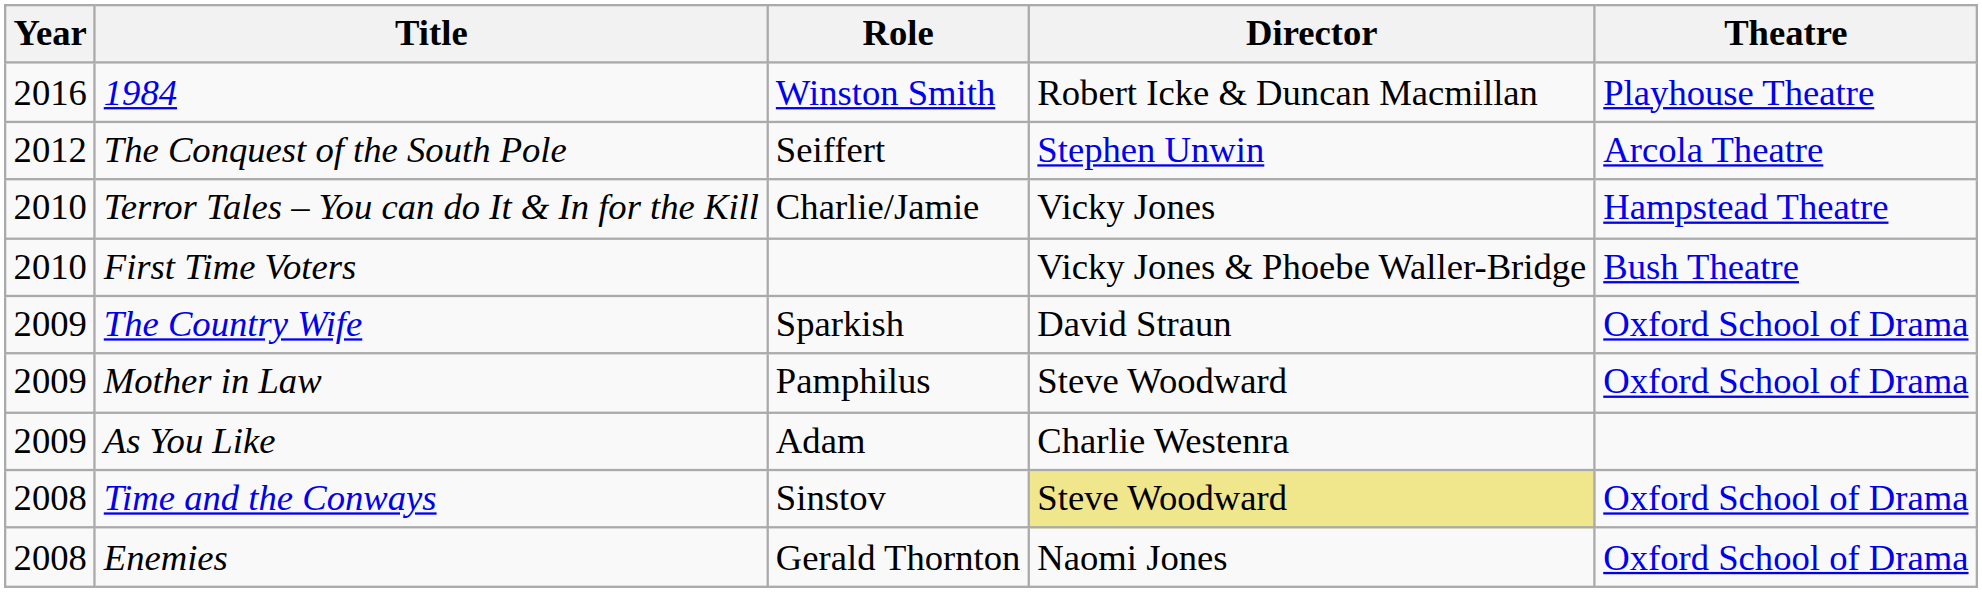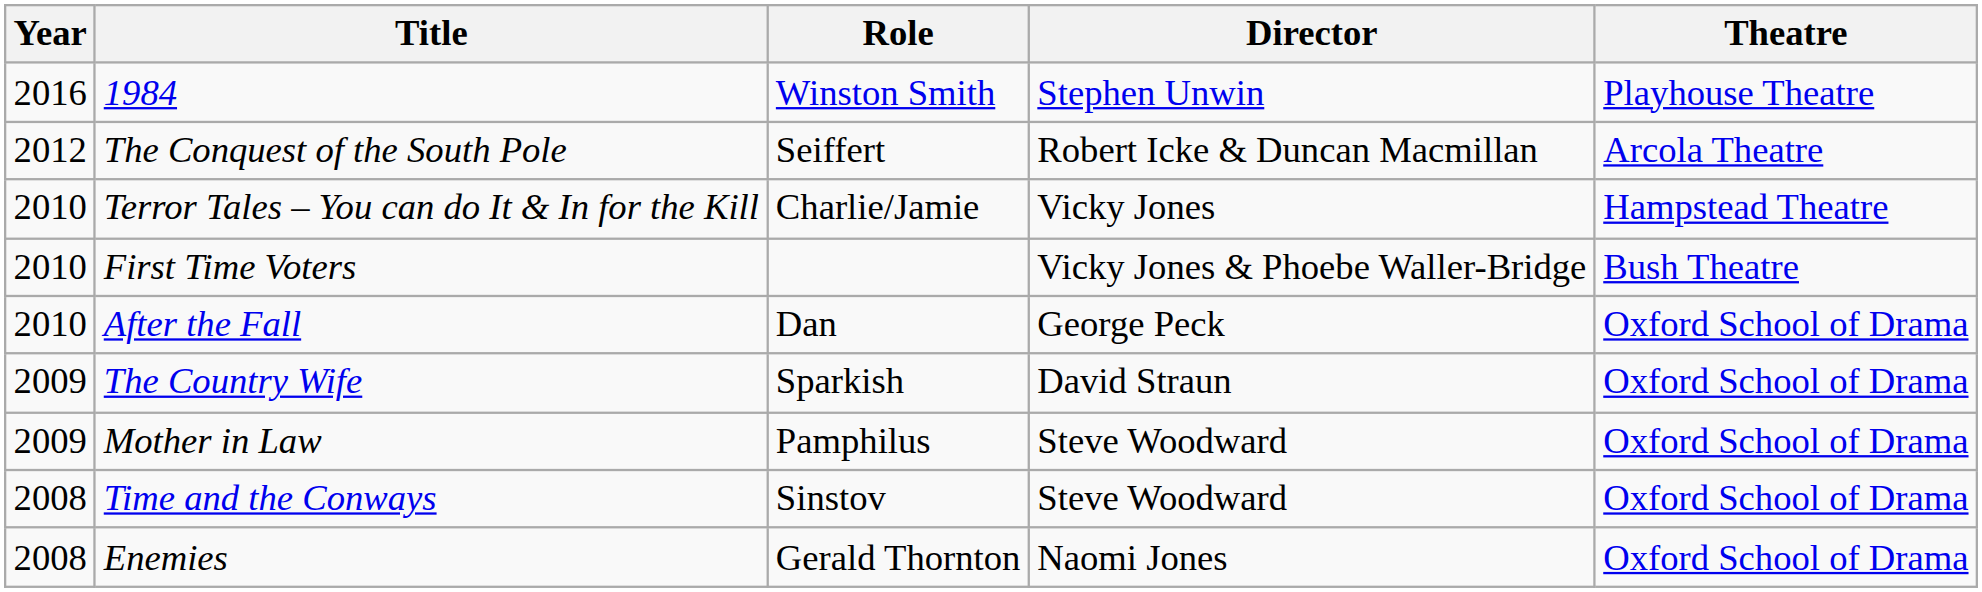1984 | Director: Robert Icke & Duncan Macmillan -> Stephen Unwin
The Conquest of the South Pole | Director: Stephen Unwin -> Robert Icke & Duncan Macmillan
+ row: 2010 | After the Fall | Dan | George Peck | Oxford School of Drama
- row: 2009 | As You Like | Adam | Charlie Westenra
Time and the Conways | Director: khaki background -> no background
